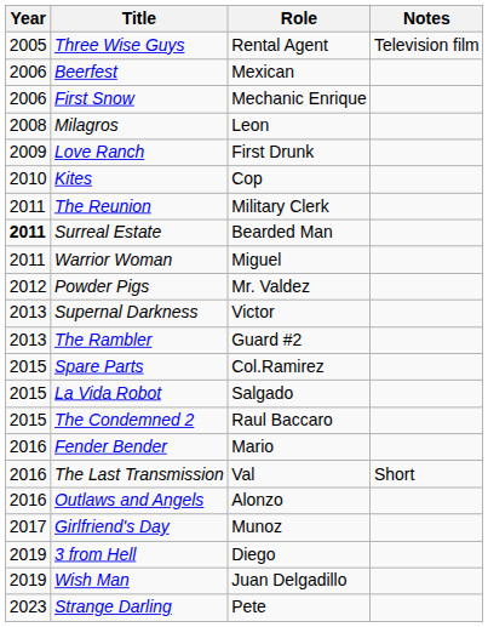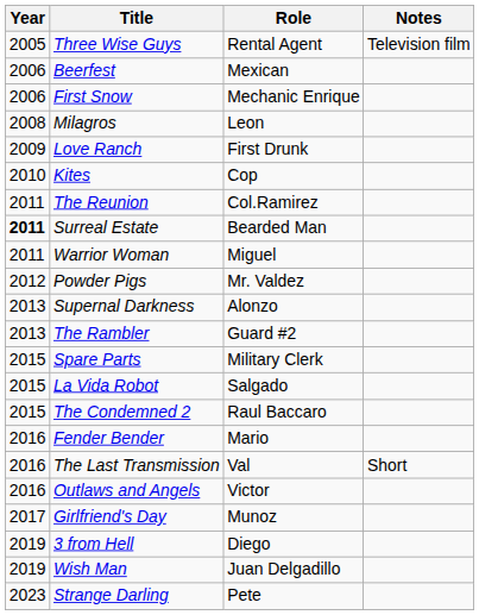The Reunion | Role: Military Clerk -> Col.Ramirez
Supernal Darkness | Role: Victor -> Alonzo
Spare Parts | Role: Col.Ramirez -> Military Clerk
Outlaws and Angels | Role: Alonzo -> Victor
